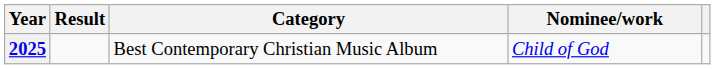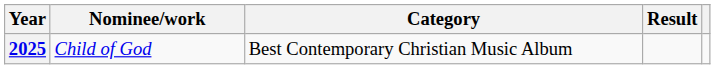columns swapped: Nominee/work <-> Result
